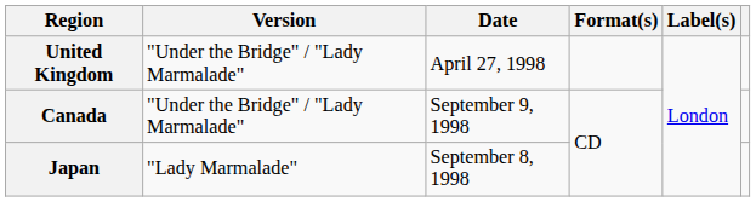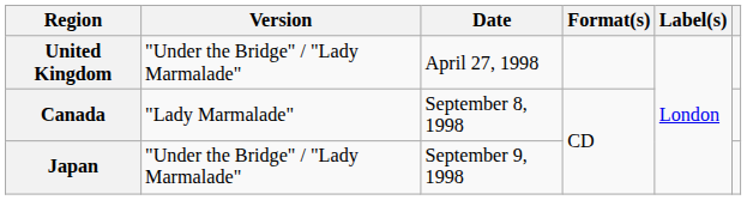Canada | Version: "Under the Bridge" / "Lady Marmalade" -> "Lady Marmalade"
Canada | Date: September 9, 1998 -> September 8, 1998
Japan | Version: "Lady Marmalade" -> "Under the Bridge" / "Lady Marmalade"
Japan | Date: September 8, 1998 -> September 9, 1998
